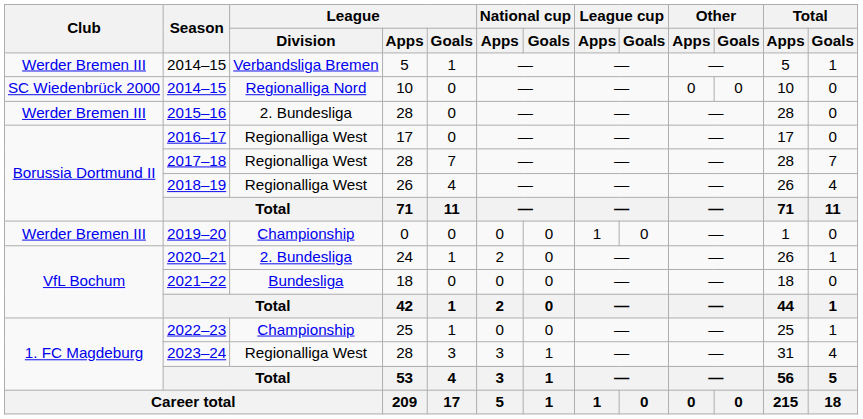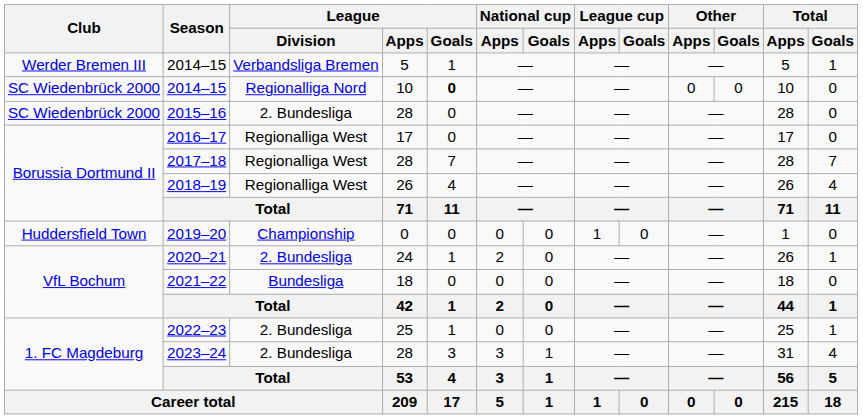2014–15 / 10 | League / Goals: normal -> bold
2015–16 | Club: Werder Bremen III -> SC Wiedenbrück 2000
2019–20 | Club: Werder Bremen III -> Huddersfield Town
2022–23 | League / Division: Championship -> 2. Bundesliga
2023–24 | League / Division: Regionalliga West -> 2. Bundesliga
